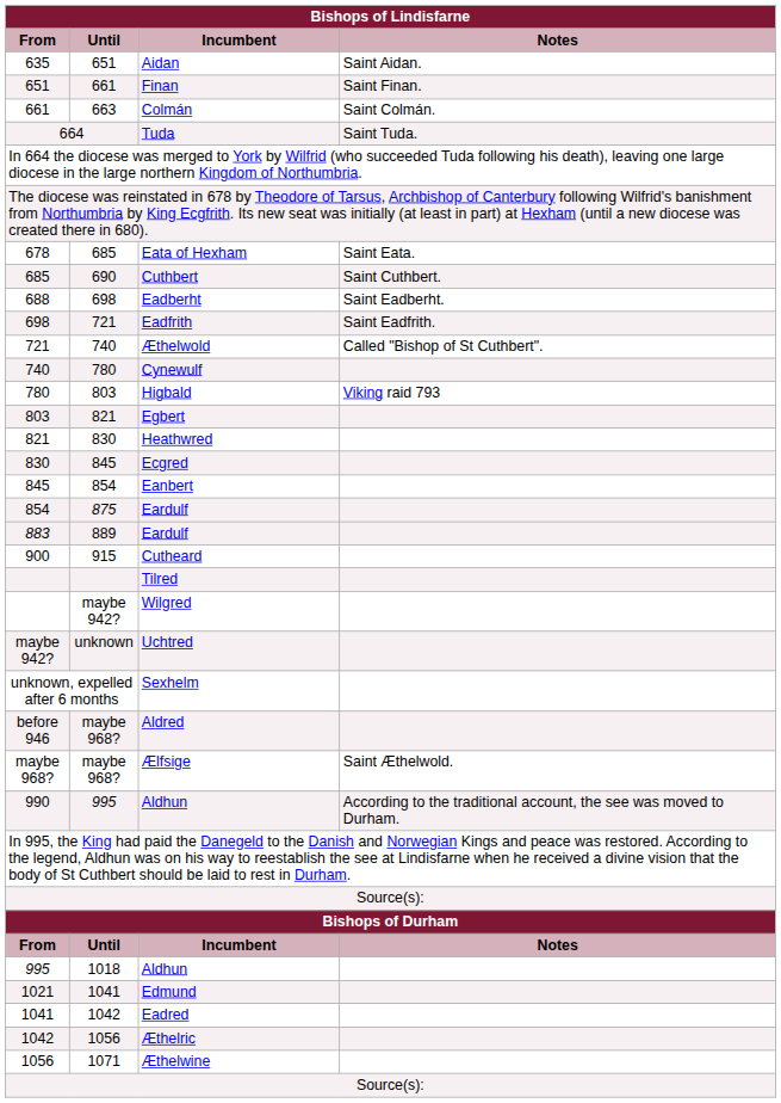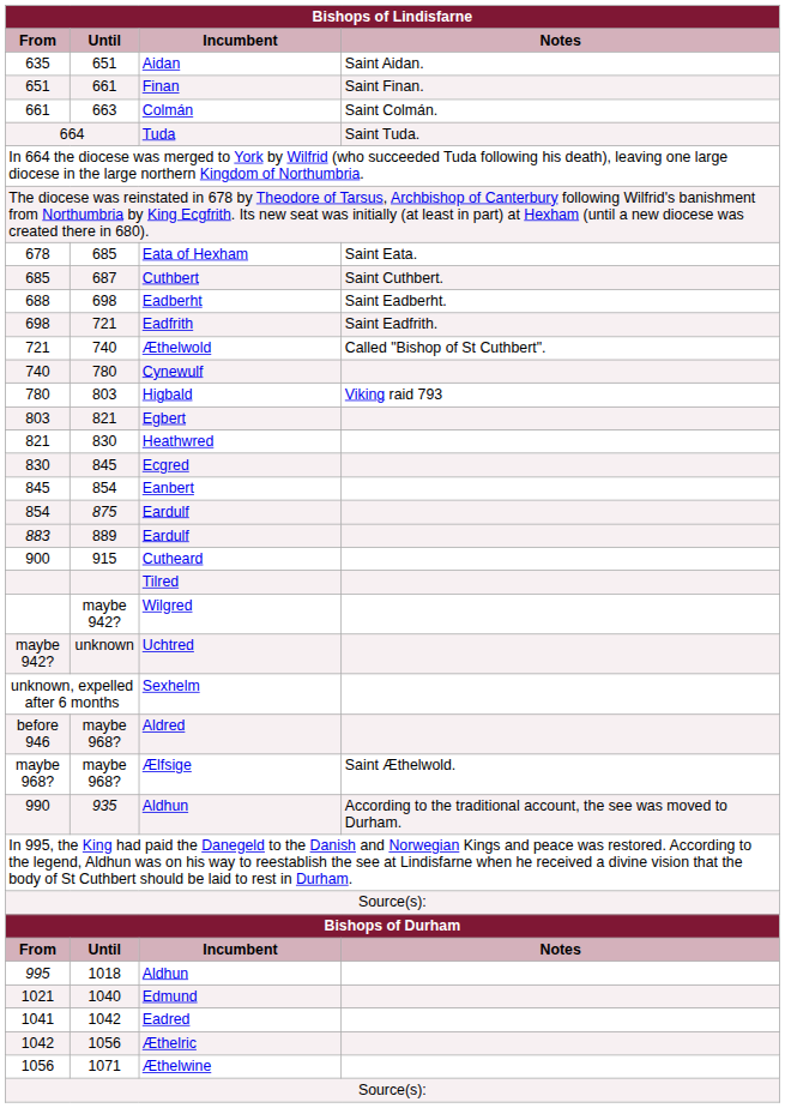Cuthbert | Until: 690 -> 687
990 / Aldhun | Until: 995 -> 935
Edmund | Until: 1041 -> 1040
